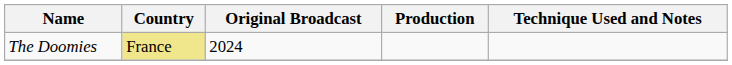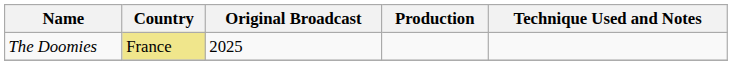The Doomies | Original Broadcast: 2024 -> 2025
